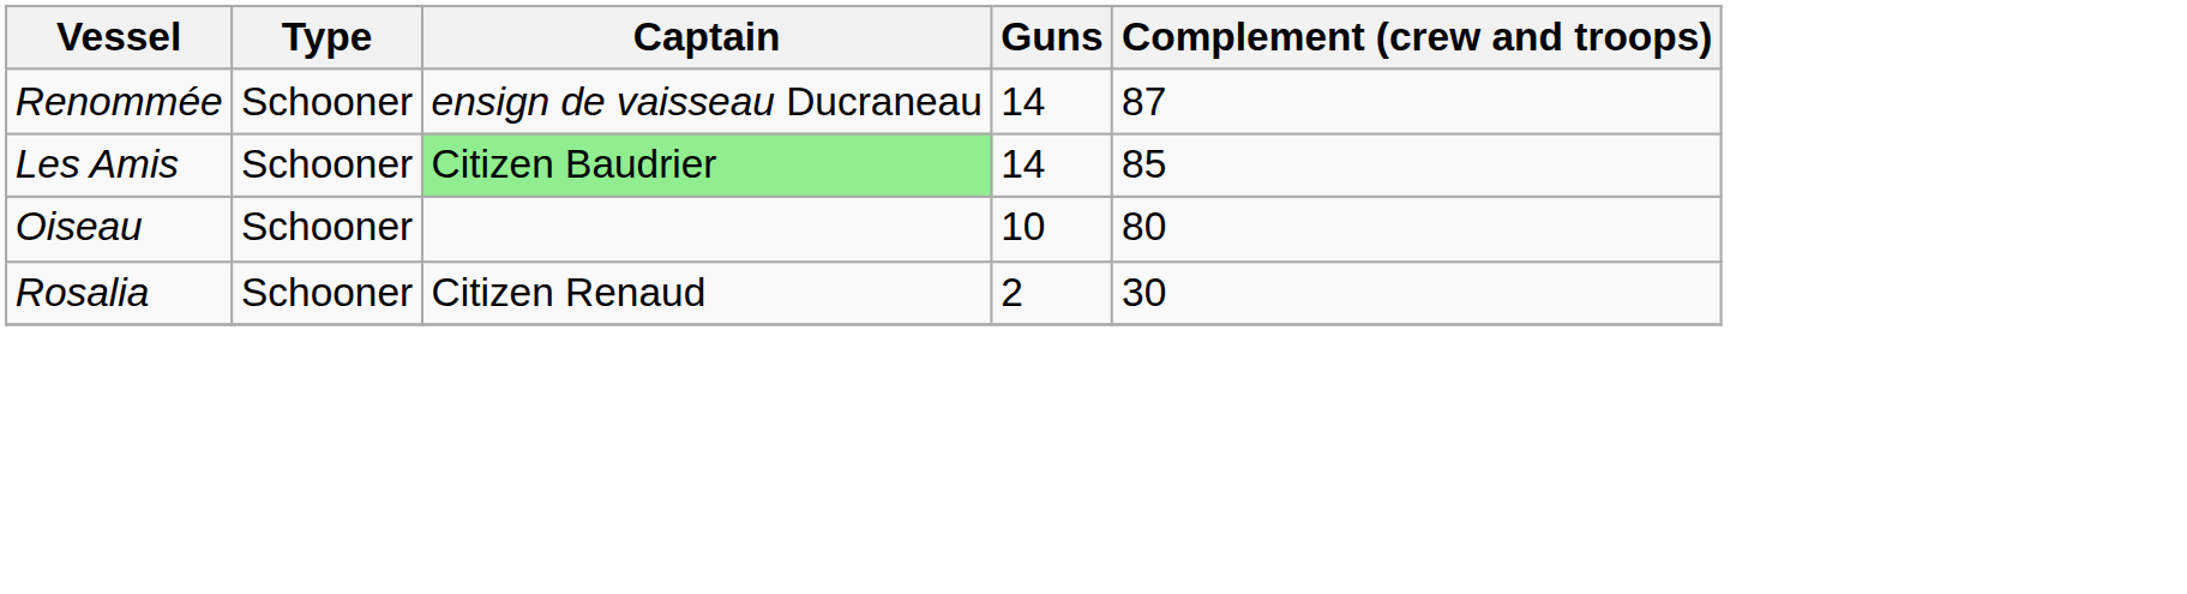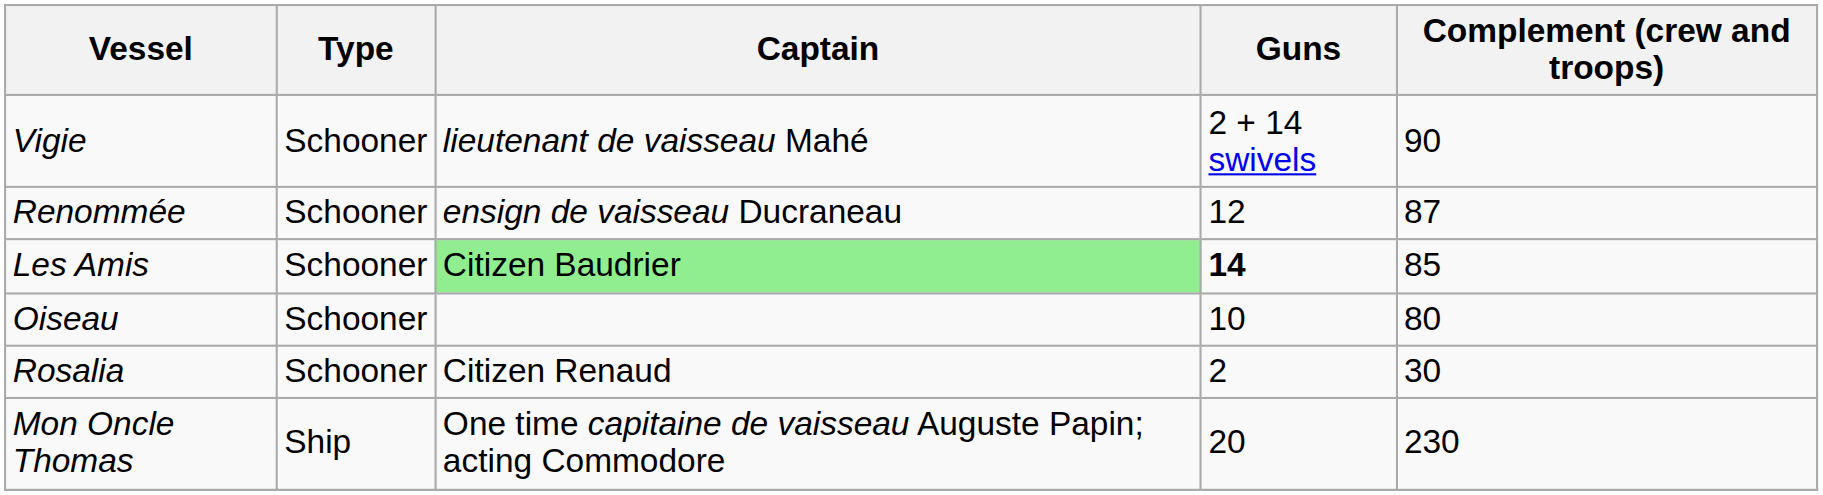+ row: Vigie | Schooner | lieutenant de vaisseau Mahé | 2 + 14 swivels | 90
Renommée | Guns: 14 -> 12
Les Amis | Guns: normal -> bold
+ row: Mon Oncle Thomas | Ship | One time capitaine de vaisseau Auguste Papin; acting Commodore | 20 | 230
